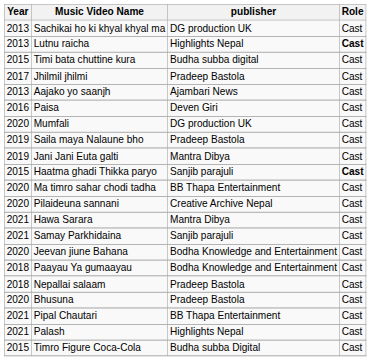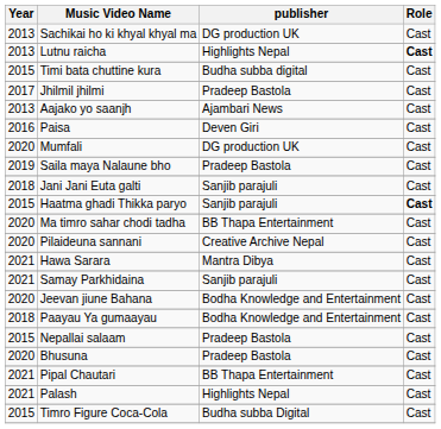Jani Jani Euta galti | Year: 2019 -> 2018
Jani Jani Euta galti | publisher: Mantra Dibya -> Sanjib parajuli
Nepallai salaam | Year: 2018 -> 2015
